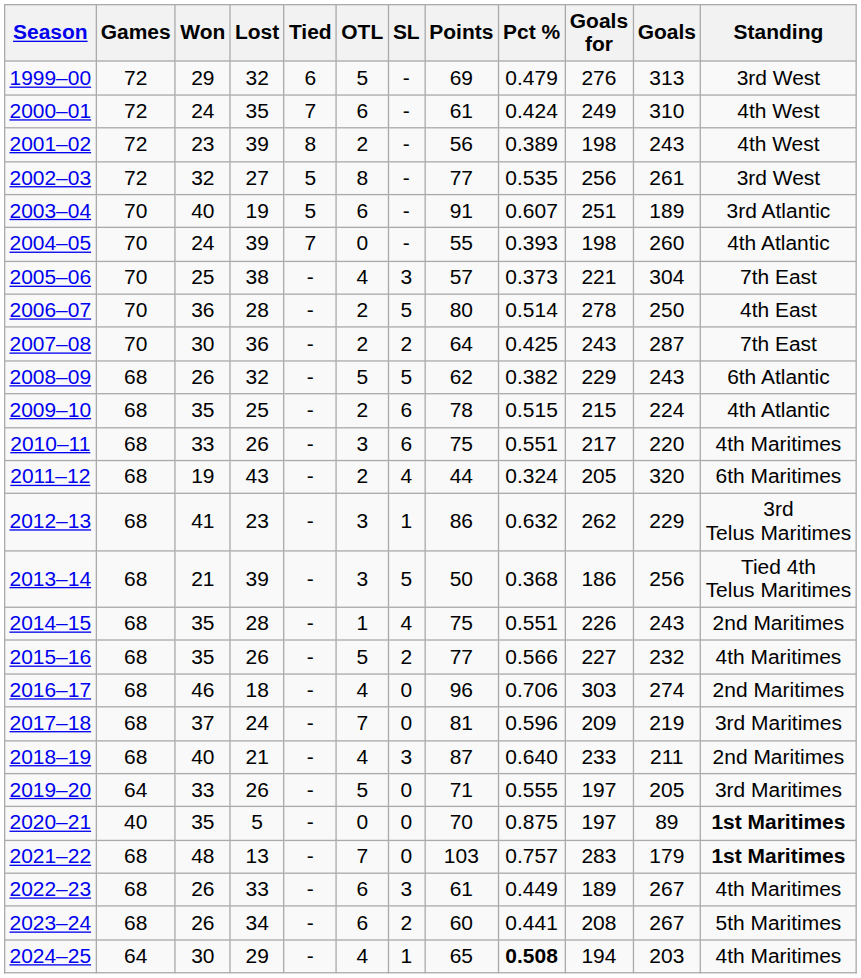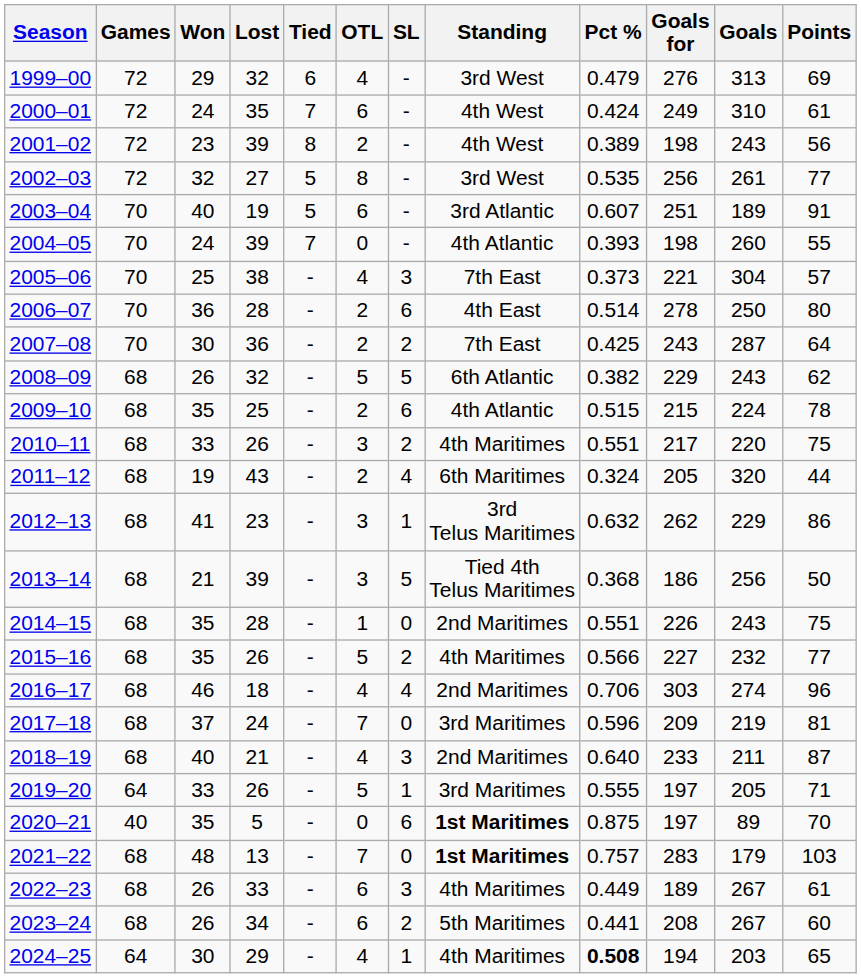columns swapped: Points <-> Standing
1999–00 | OTL: 5 -> 4
2006–07 | SL: 5 -> 6
2010–11 | SL: 6 -> 2
2014–15 | SL: 4 -> 0
2016–17 | SL: 0 -> 4
2019–20 | SL: 0 -> 1
2020–21 | SL: 0 -> 6
